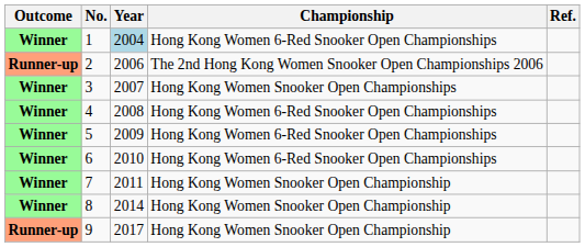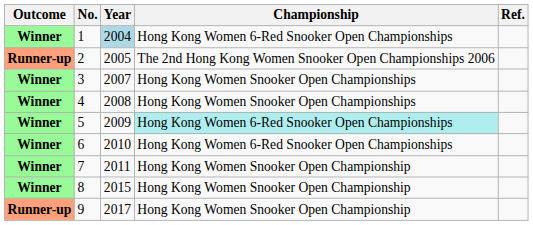2 | Year: 2006 -> 2005
4 | Championship: Hong Kong Women 6-Red Snooker Open Championships -> Hong Kong Women Snooker Open Championships
5 | Championship: no background -> paleturquoise background
8 | Year: 2014 -> 2015
